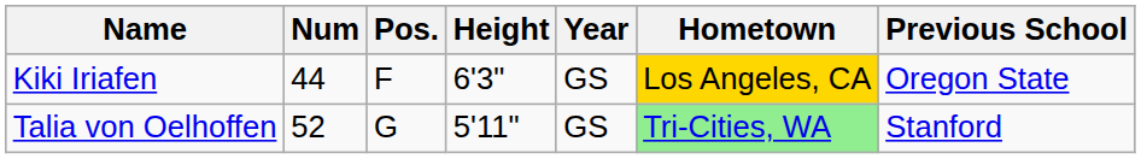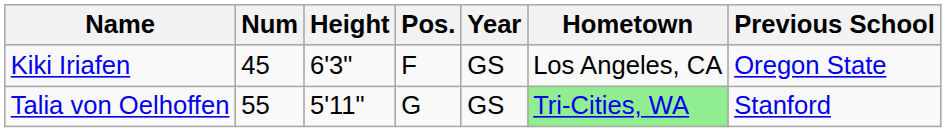columns swapped: Pos. <-> Height
Kiki Iriafen | Num: 44 -> 45
Kiki Iriafen | Hometown: gold background -> no background
Talia von Oelhoffen | Num: 52 -> 55
